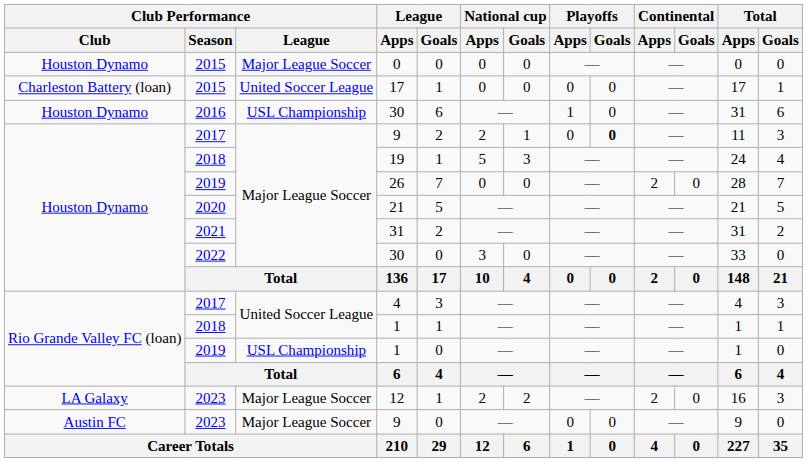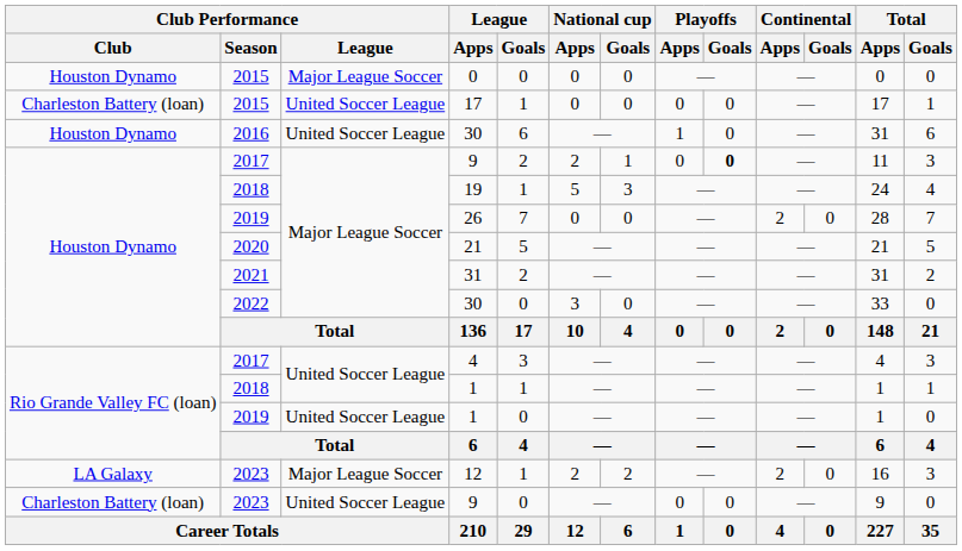2016 / 30 | Club Performance / League: USL Championship -> United Soccer League
2019 / 1 | Club Performance / League: USL Championship -> United Soccer League
2023 / 9 | Club Performance / Club: Austin FC -> Charleston Battery (loan)
2023 / 9 | Club Performance / League: Major League Soccer -> United Soccer League
